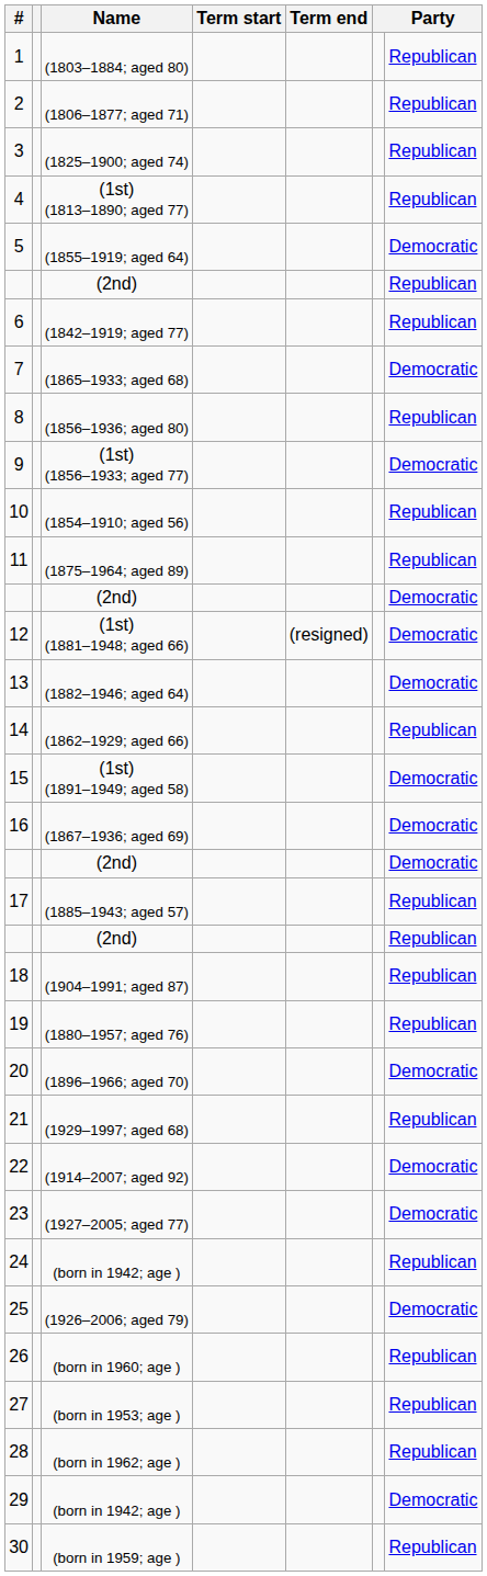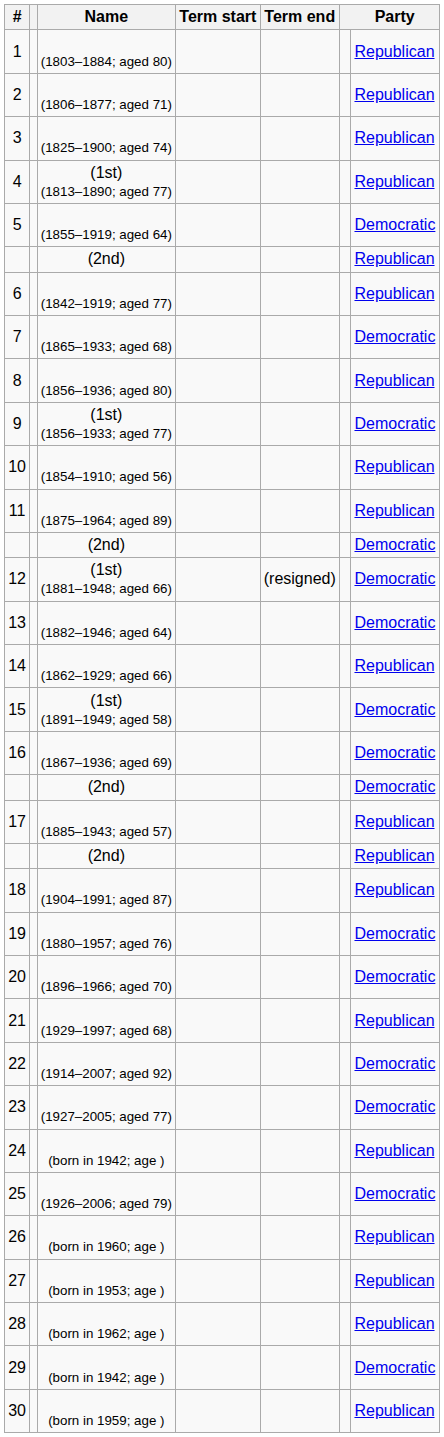19 | Party: Republican -> Democratic
